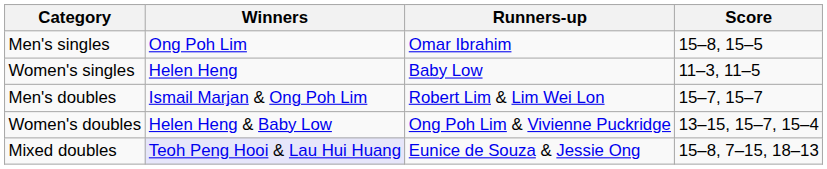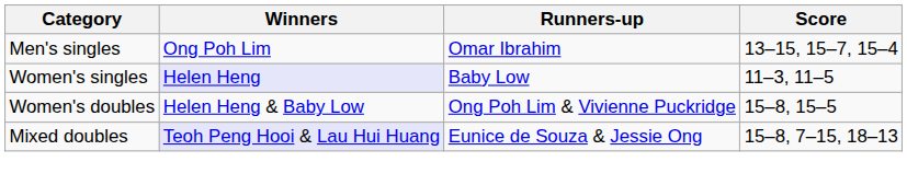Men's singles | Score: 15–8, 15–5 -> 13–15, 15–7, 15–4
Women's singles | Winners: no background -> lavender background
- row: Men's doubles | Ismail Marjan & Ong Poh Lim | Robert Lim & Lim Wei Lon | 15–7, 15–7
Women's doubles | Score: 13–15, 15–7, 15–4 -> 15–8, 15–5
